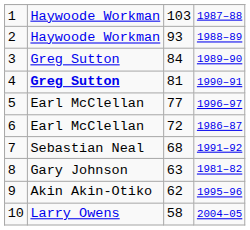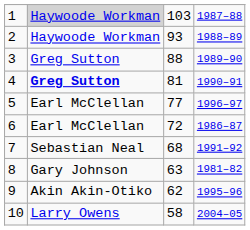1 | column 2: no background -> lightgrey background
3 | column 3: 84 -> 88
